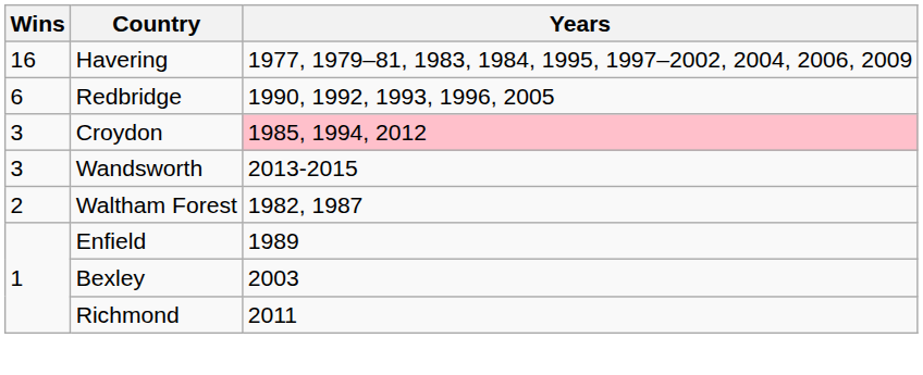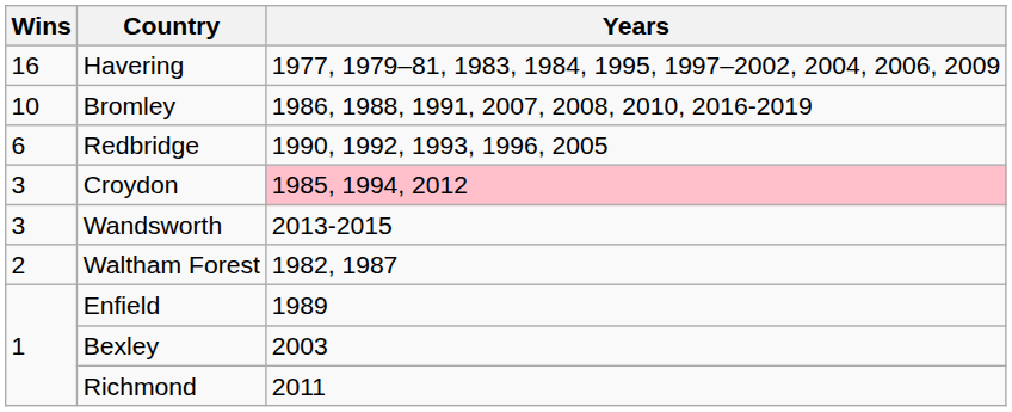+ row: 10 | Bromley | 1986, 1988, 1991, 2007, 2008, 2010, 2016-2019
